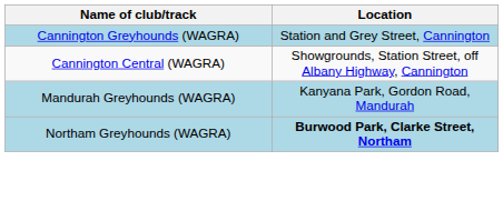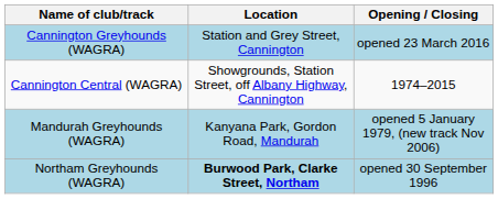+ column: Opening / Closing | opened 23 March 2016 | 1974–2015 | opened 5 January 1979, (new track Nov 2006) | opened 30 September 1996
